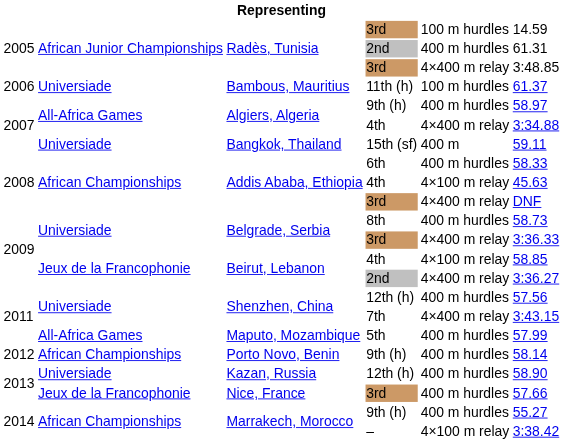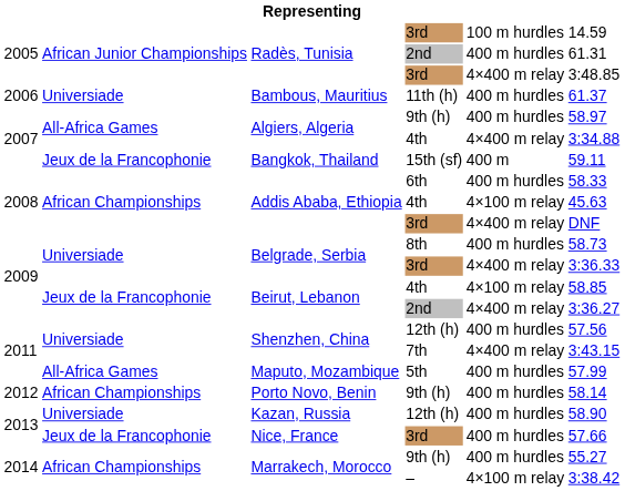Bambous, Mauritius | column 5: 100 m hurdles -> 400 m hurdles
Bangkok, Thailand | column 2: Universiade -> Jeux de la Francophonie
